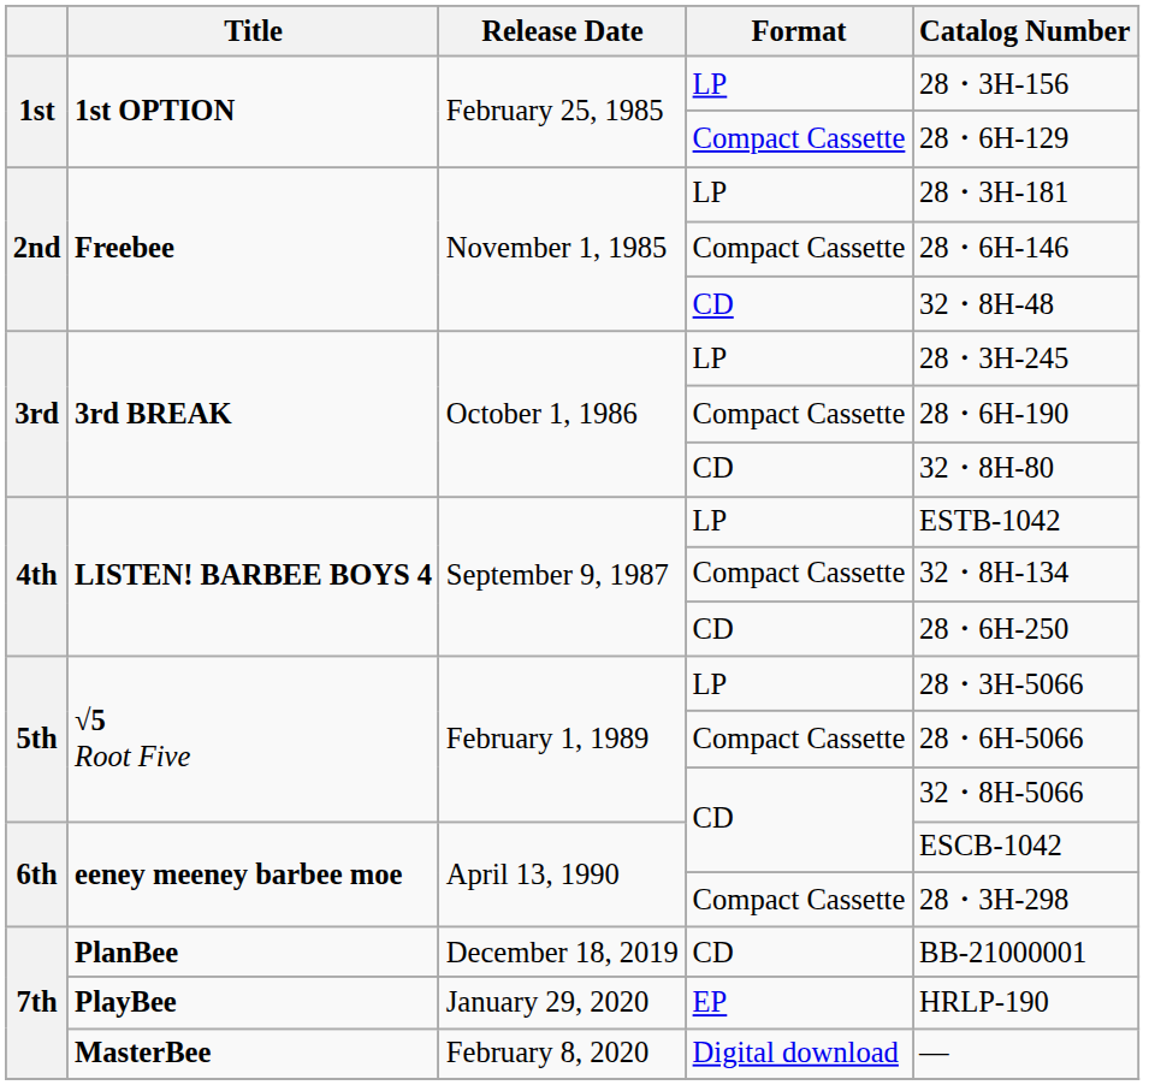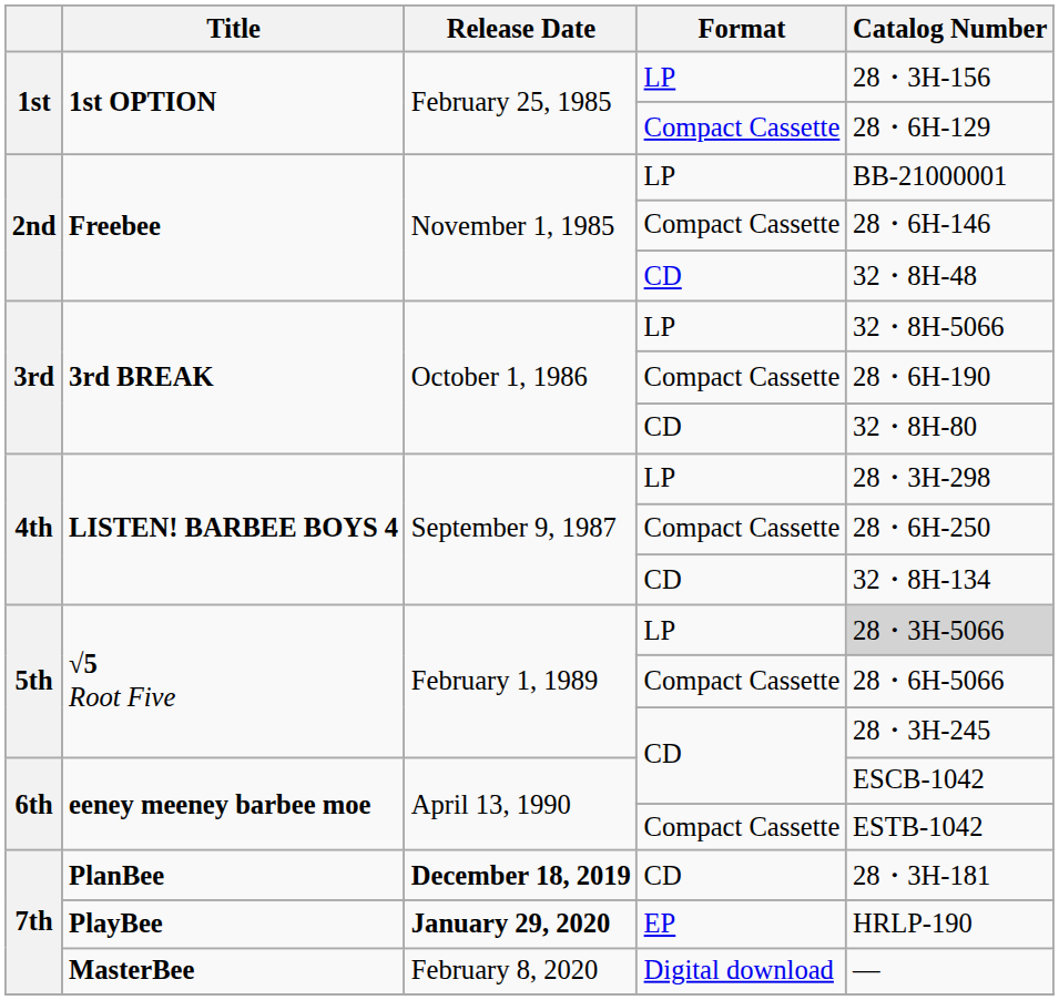Freebee / LP | Catalog Number: 28・3H-181 -> BB-21000001
3rd BREAK / LP | Catalog Number: 28・3H-245 -> 32・8H-5066
LISTEN! BARBEE BOYS 4 / LP | Catalog Number: ESTB-1042 -> 28・3H-298
LISTEN! BARBEE BOYS 4 / Compact Cassette | Catalog Number: 32・8H-134 -> 28・6H-250
LISTEN! BARBEE BOYS 4 / CD | Catalog Number: 28・6H-250 -> 32・8H-134
√5 Root Five / LP | Catalog Number: no background -> lightgrey background
√5 Root Five / CD | Catalog Number: 32・8H-5066 -> 28・3H-245
eeney meeney barbee moe / Compact Cassette | Catalog Number: 28・3H-298 -> ESTB-1042
PlanBee | Release Date: normal -> bold
PlanBee | Catalog Number: BB-21000001 -> 28・3H-181
PlayBee | Release Date: normal -> bold
